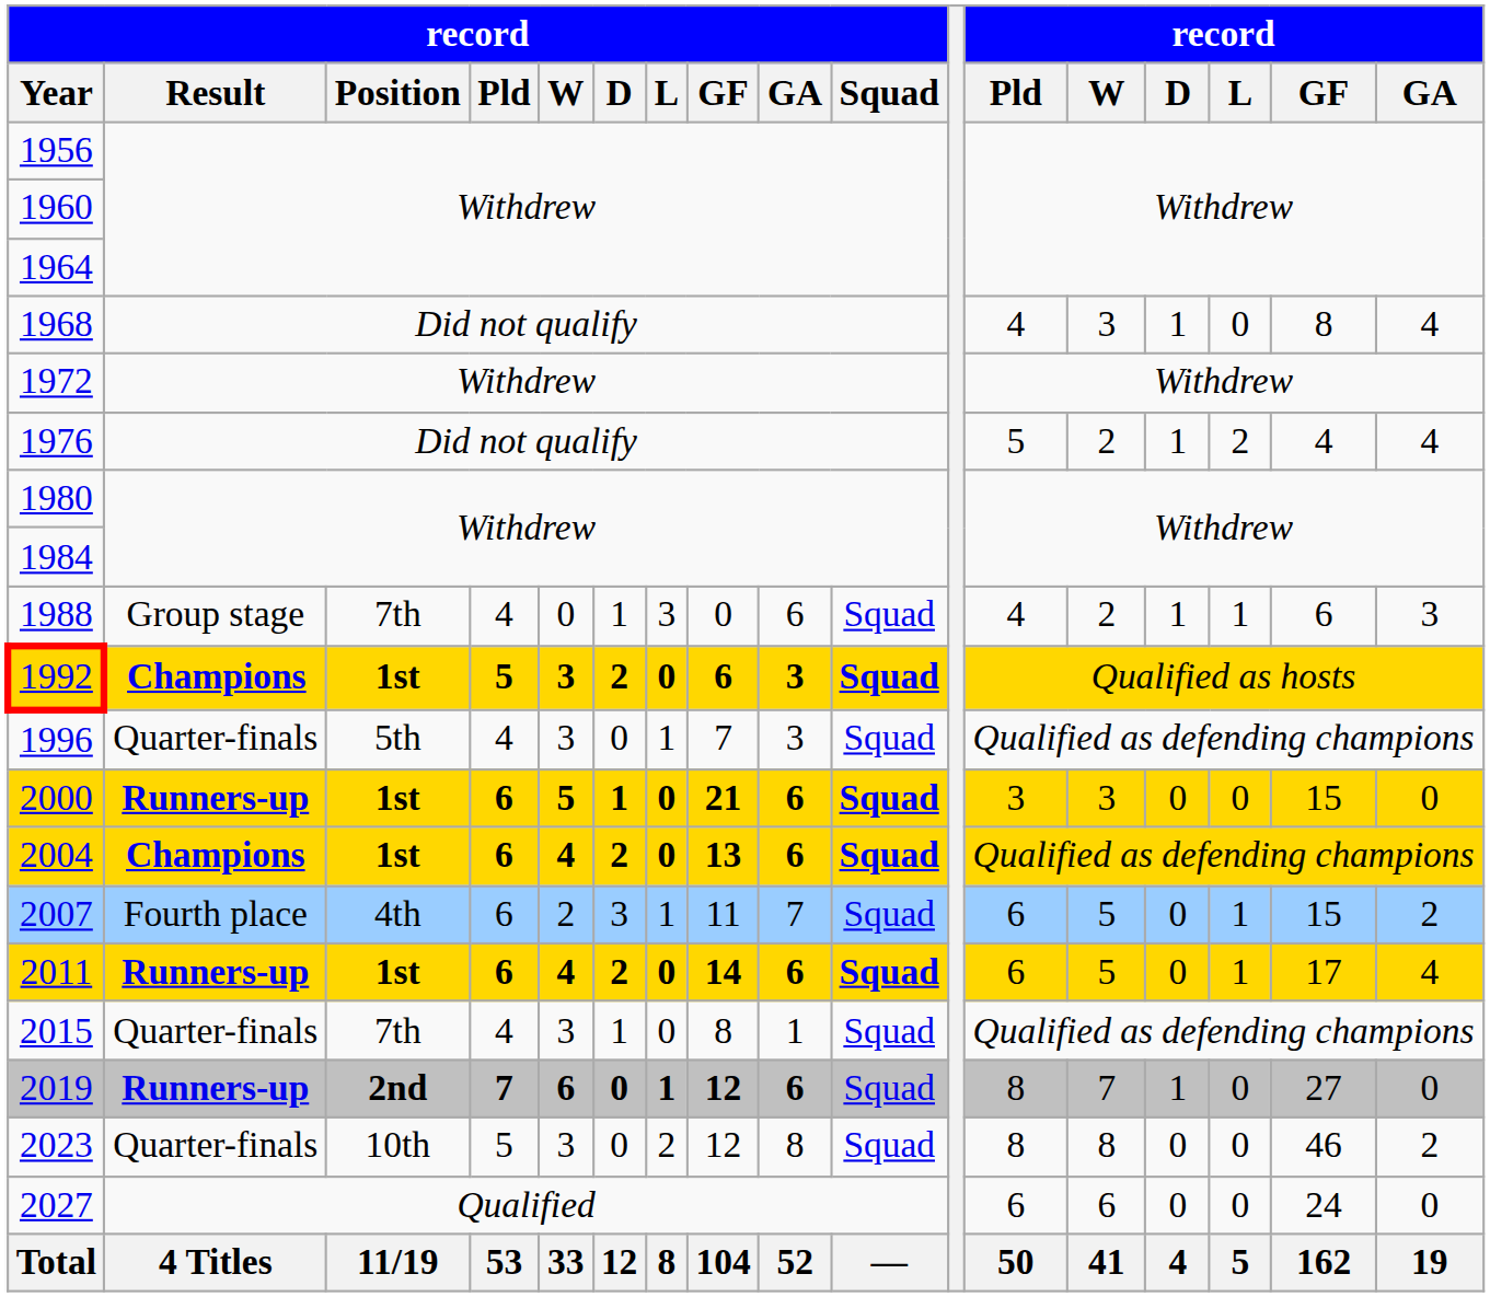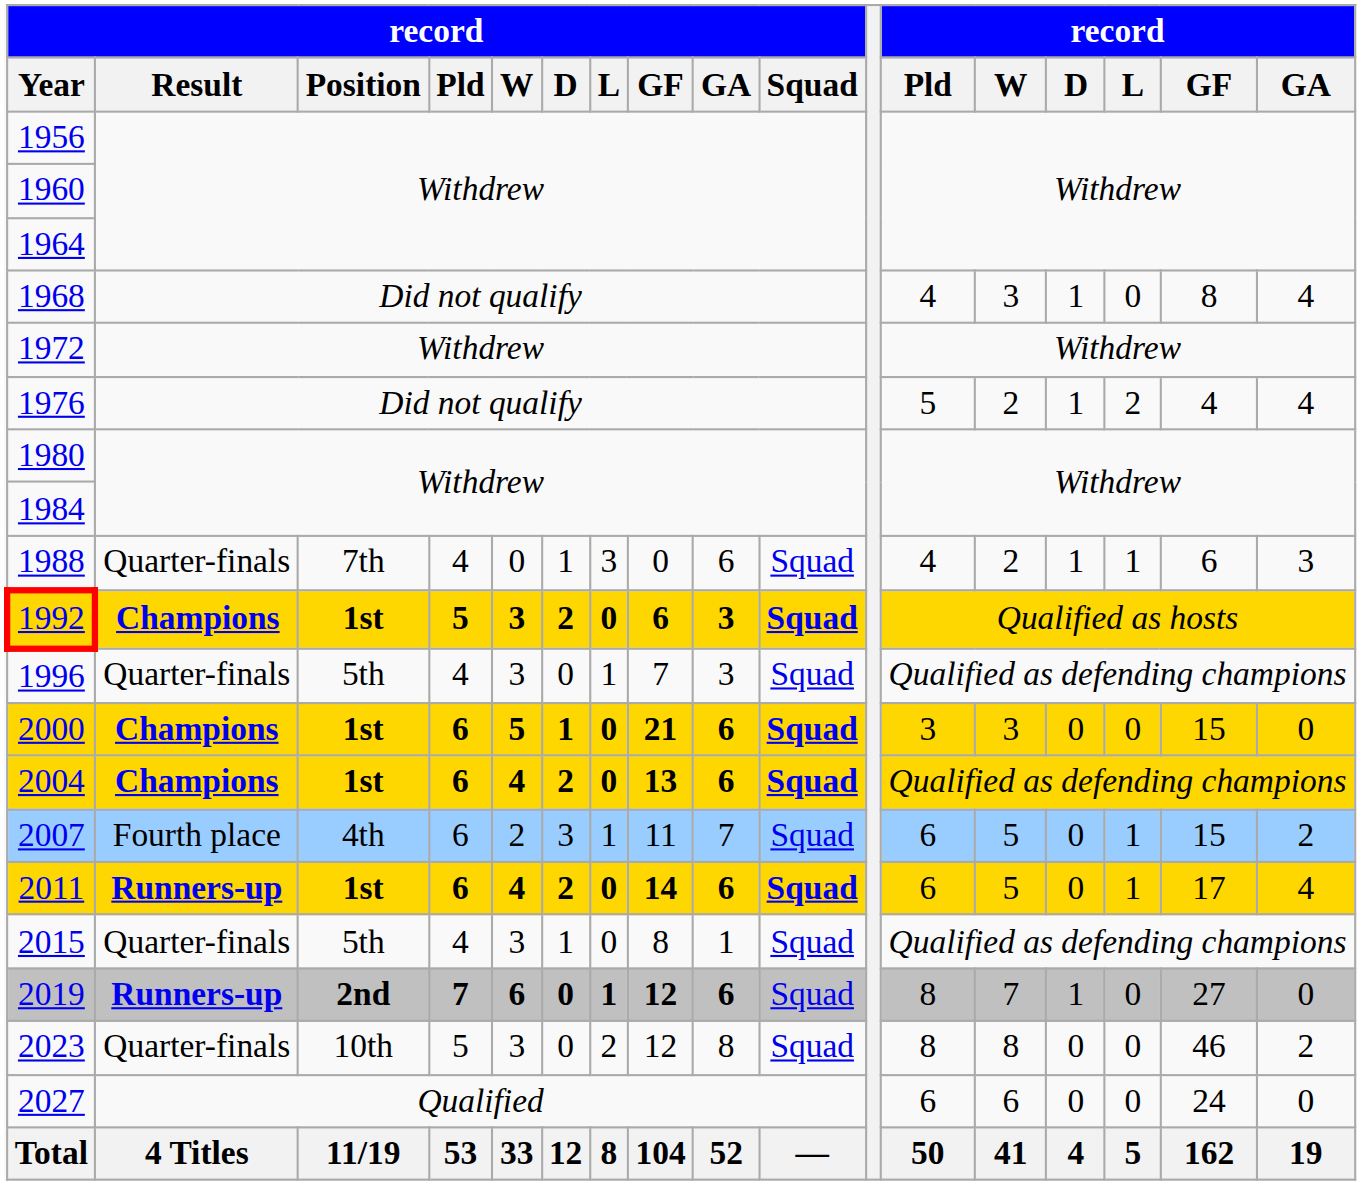1988 | record / Result: Group stage -> Quarter-finals
2000 | record / Result: Runners-up -> Champions
2015 | record / Position: 7th -> 5th
